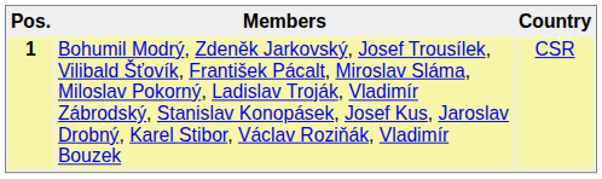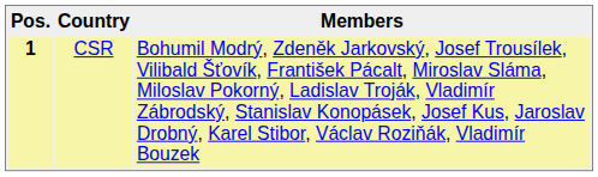columns swapped: Country <-> Members
